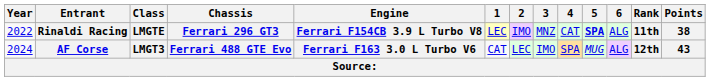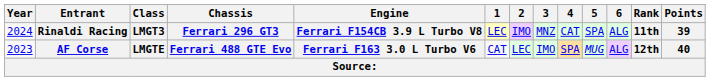Rinaldi Racing | Year: 2022 -> 2024
Rinaldi Racing | Class: LMGTE -> LMGT3
Rinaldi Racing | 5: bold -> normal
Rinaldi Racing | Points: 38 -> 39
AF Corse | Year: 2024 -> 2023
AF Corse | Class: LMGT3 -> LMGTE
AF Corse | Points: 43 -> 40
